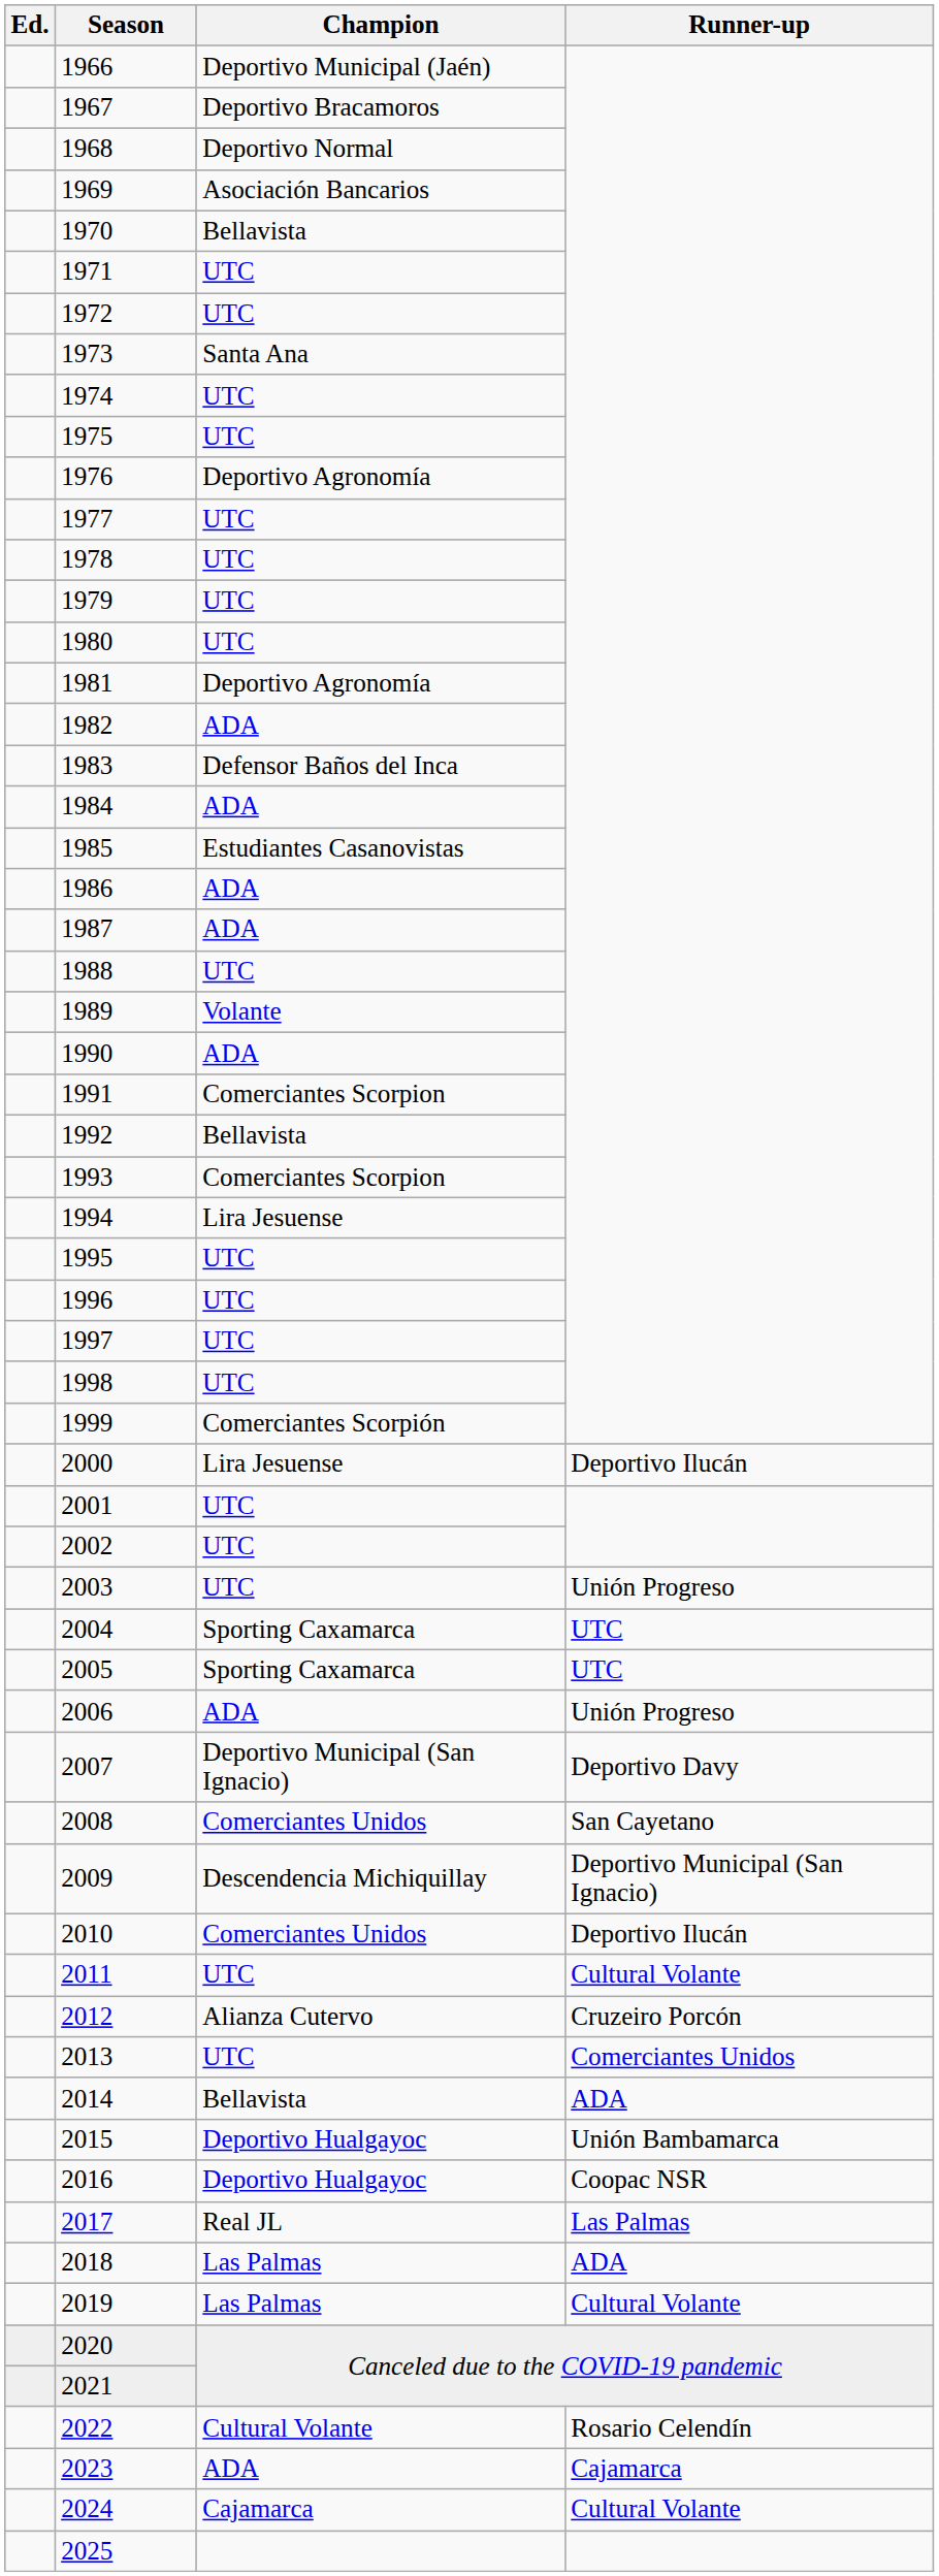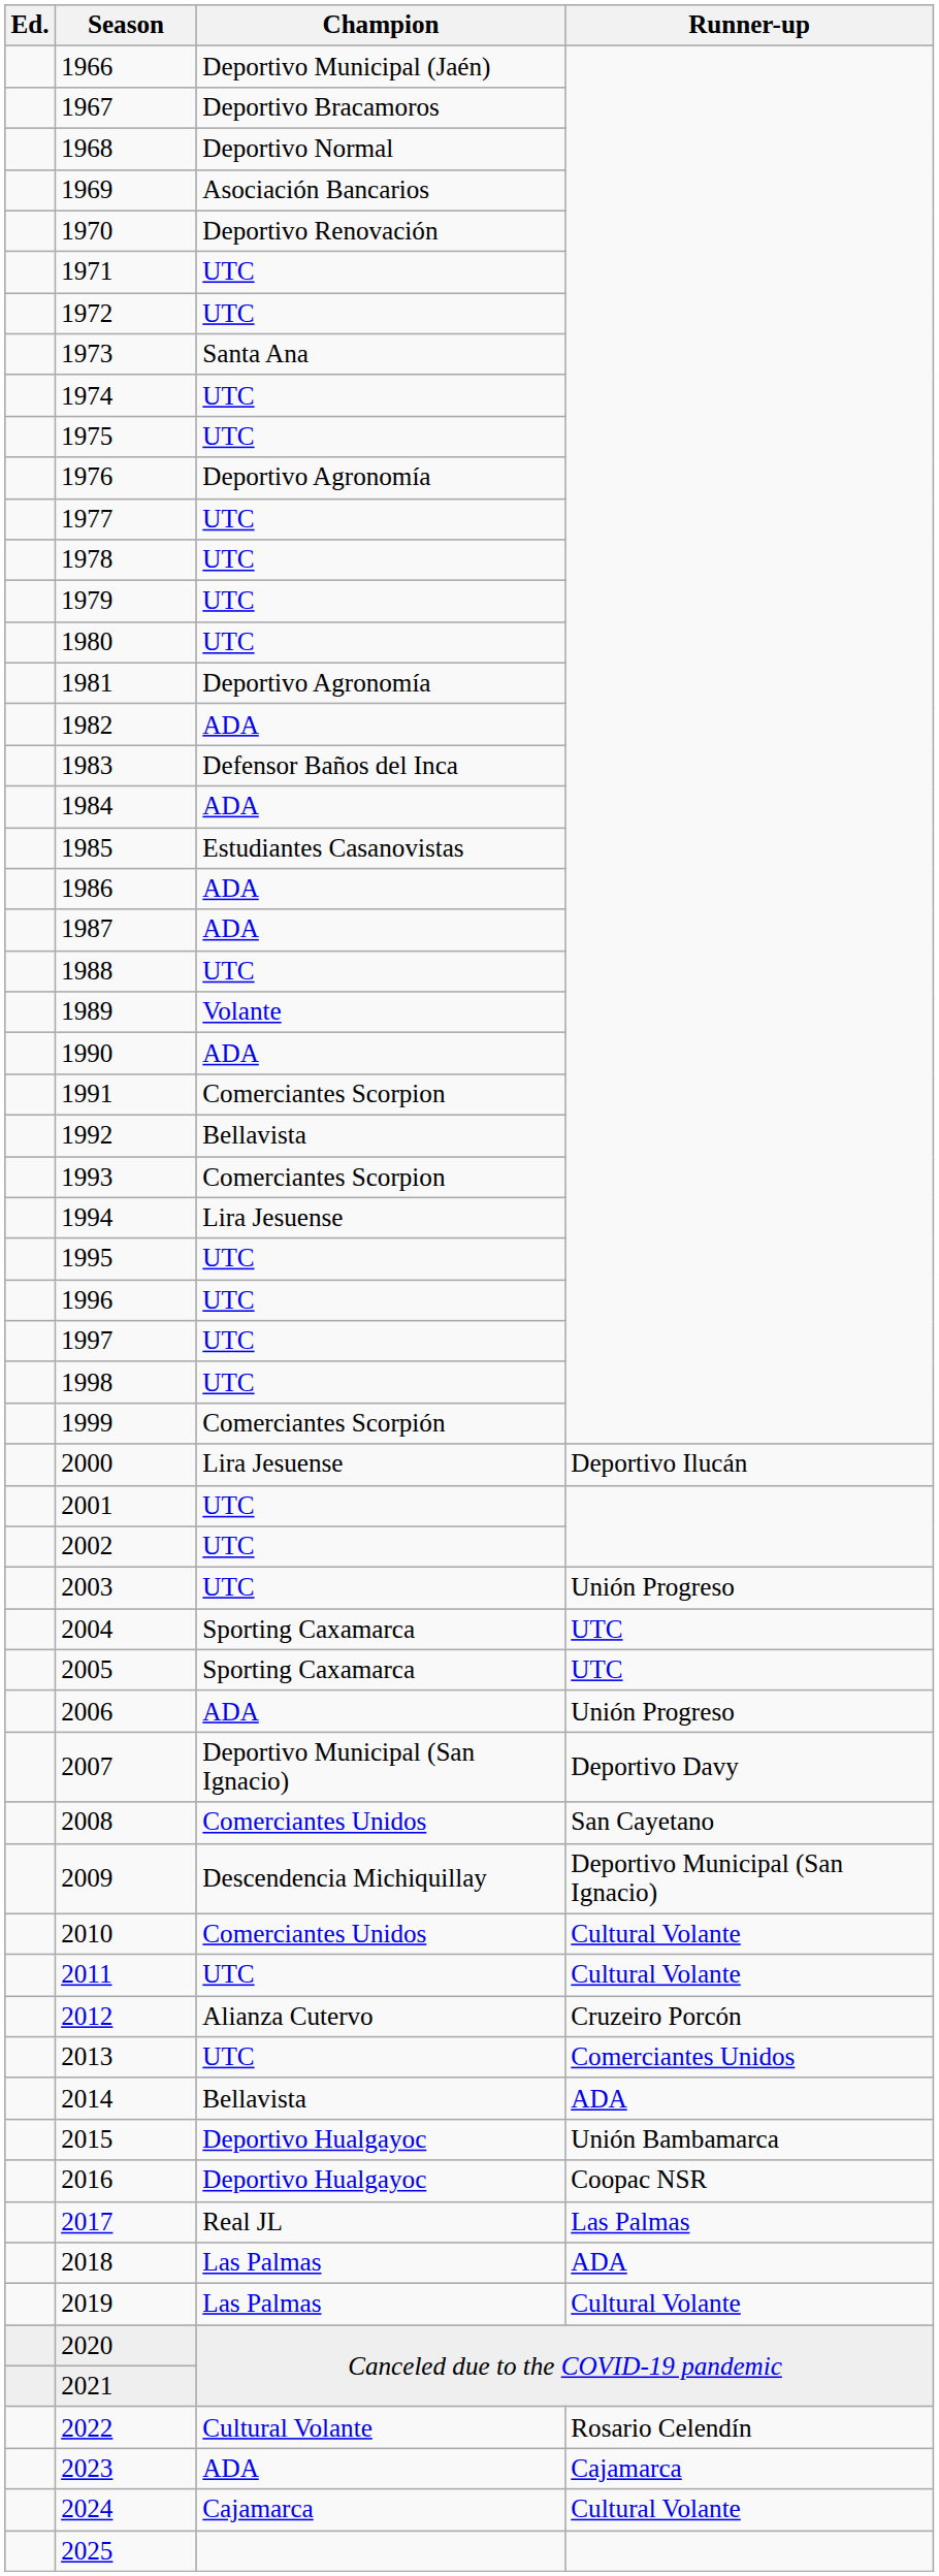1970 | Champion: Bellavista -> Deportivo Renovación
2010 | Runner-up: Deportivo Ilucán -> Cultural Volante
